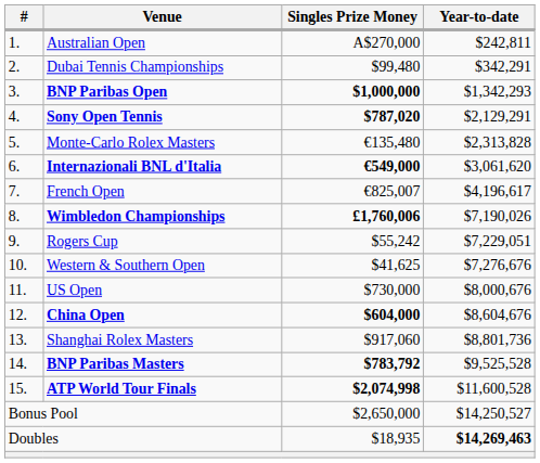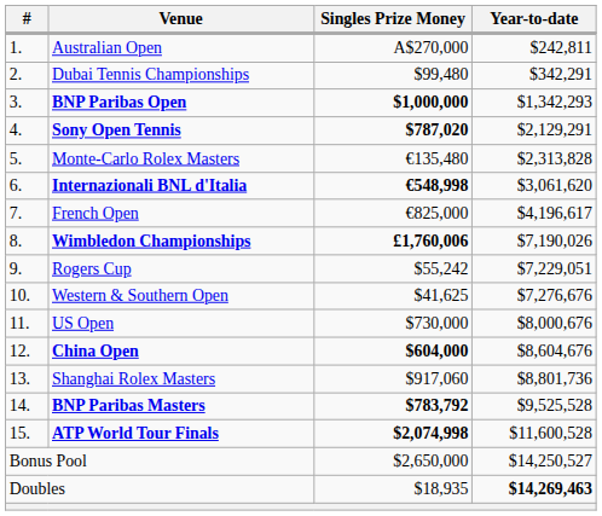Internazionali BNL d'Italia | Singles Prize Money: €549,000 -> €548,998
French Open | Singles Prize Money: €825,007 -> €825,000
